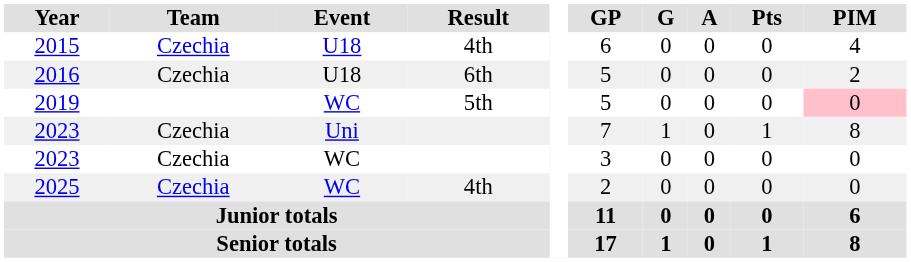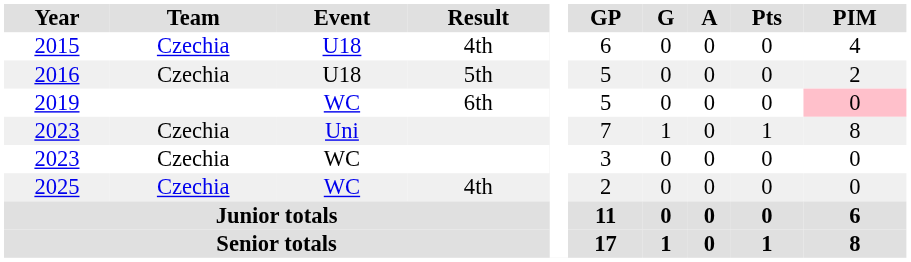2016 | Result: 6th -> 5th
2019 | Result: 5th -> 6th
